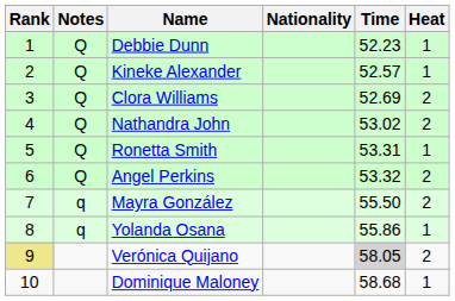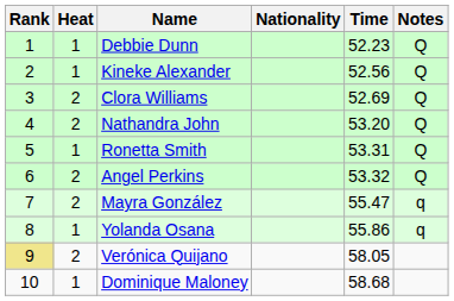columns swapped: Heat <-> Notes
Kineke Alexander | Time: 52.57 -> 52.56
Nathandra John | Time: 53.02 -> 53.20
Mayra González | Time: 55.50 -> 55.47
Verónica Quijano | Time: lightgrey background -> no background
